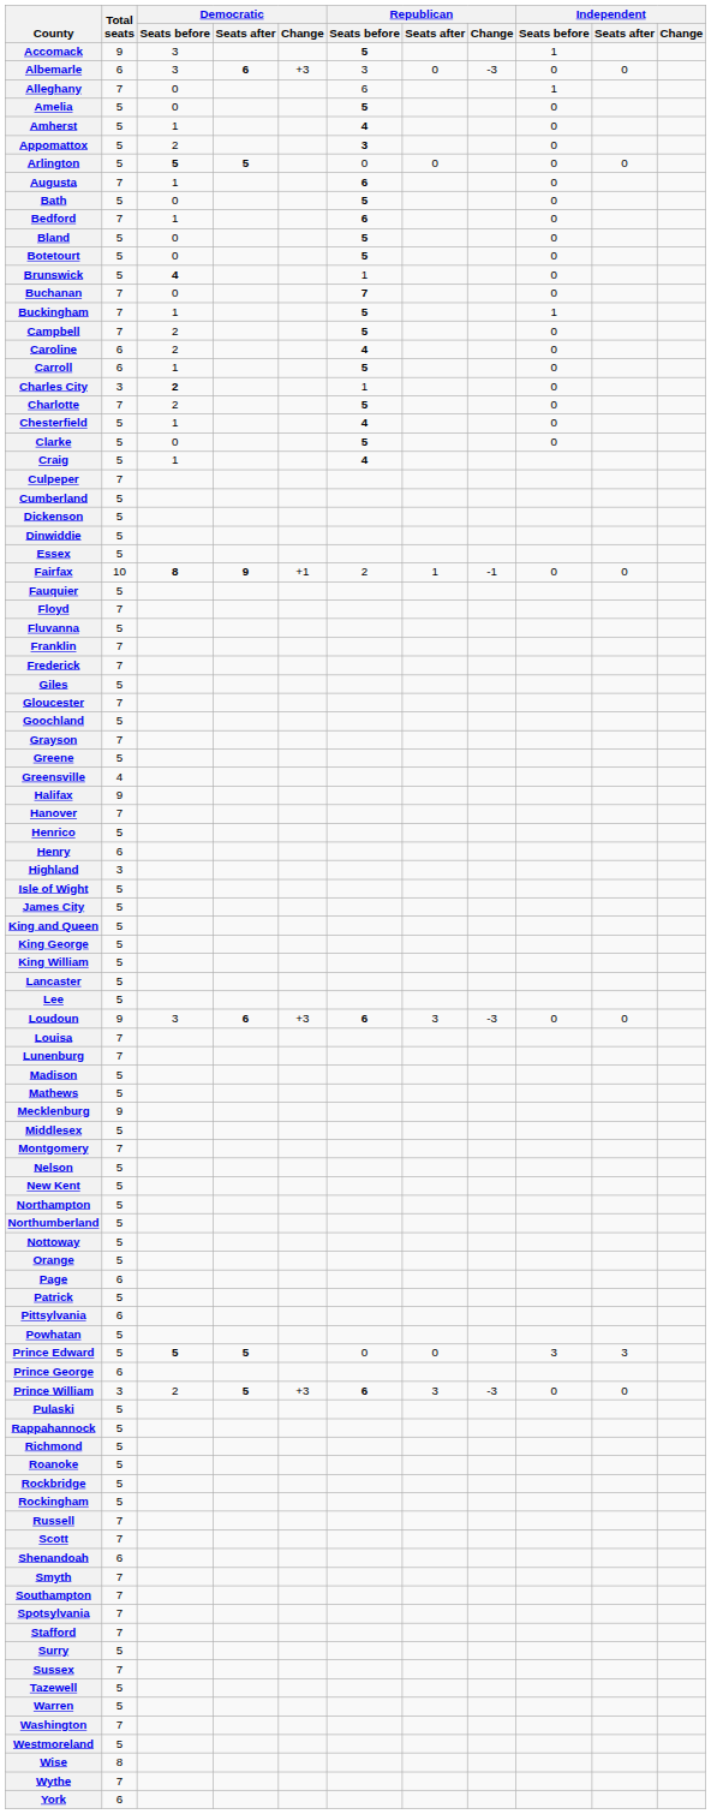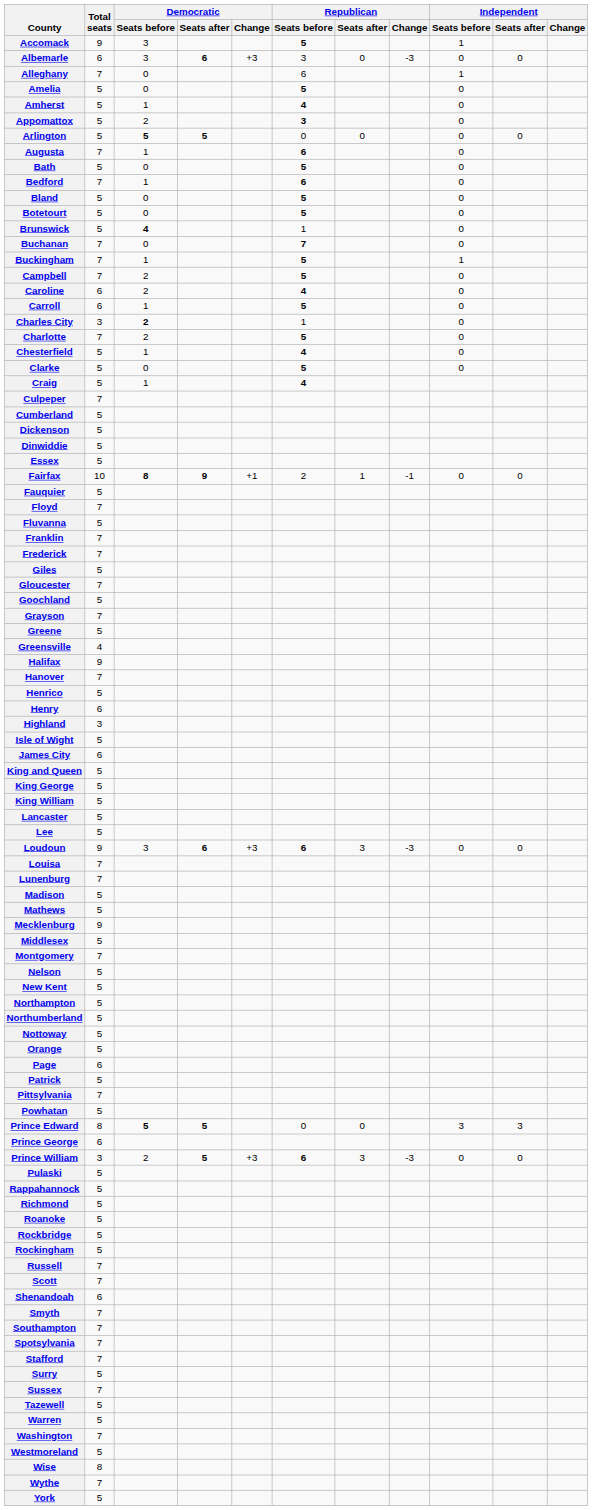James City | Total seats: 5 -> 6
Pittsylvania | Total seats: 6 -> 7
Prince Edward | Total seats: 5 -> 8
York | Total seats: 6 -> 5
